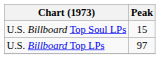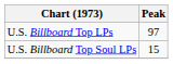rows swapped: U.S. Billboard Top LPs <-> U.S. Billboard Top Soul LPs
